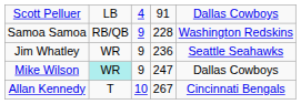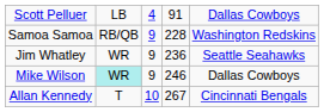Mike Wilson | column 4: 247 -> 246
